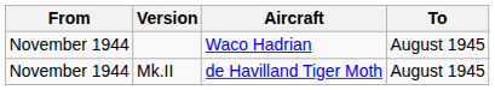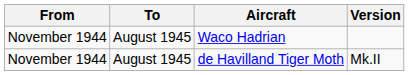columns swapped: To <-> Version
